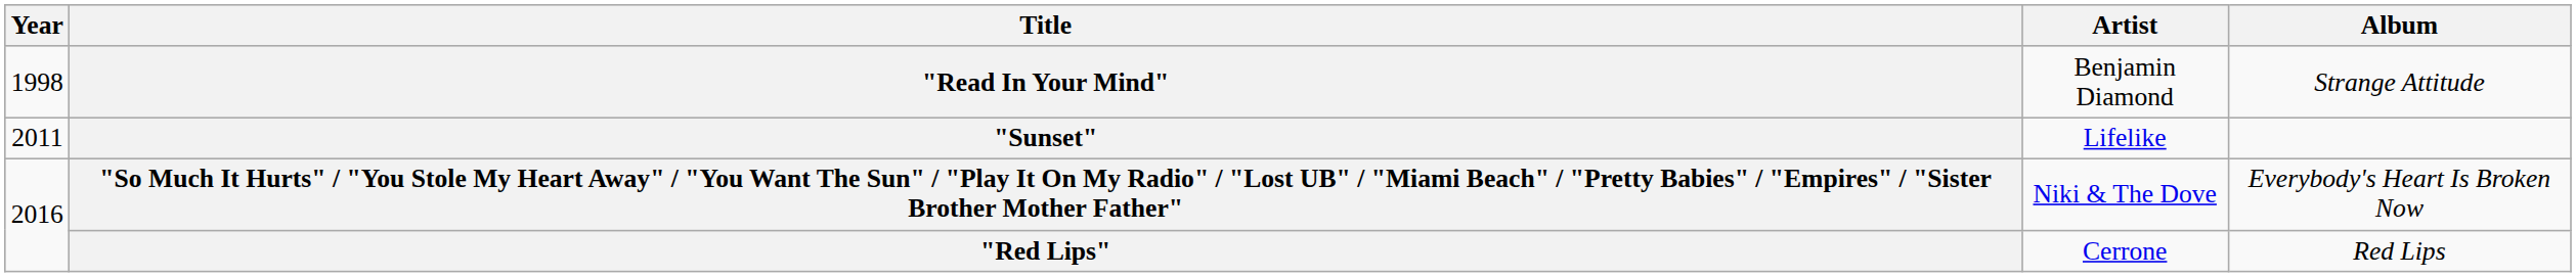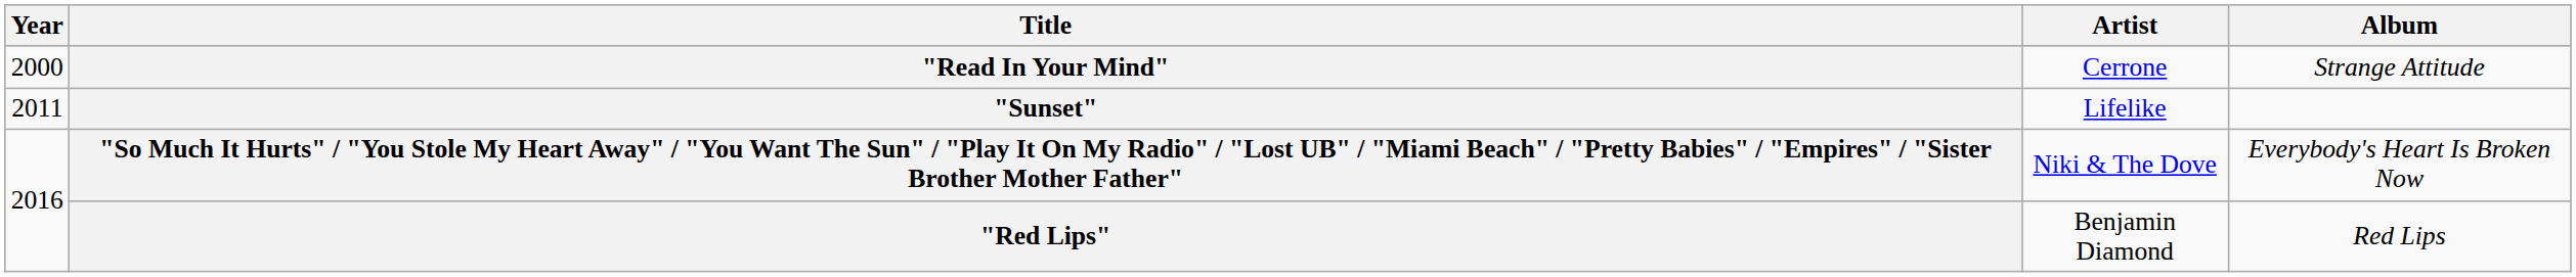"Read In Your Mind" | Year: 1998 -> 2000
"Read In Your Mind" | Artist: Benjamin Diamond -> Cerrone
"Red Lips" | Artist: Cerrone -> Benjamin Diamond
